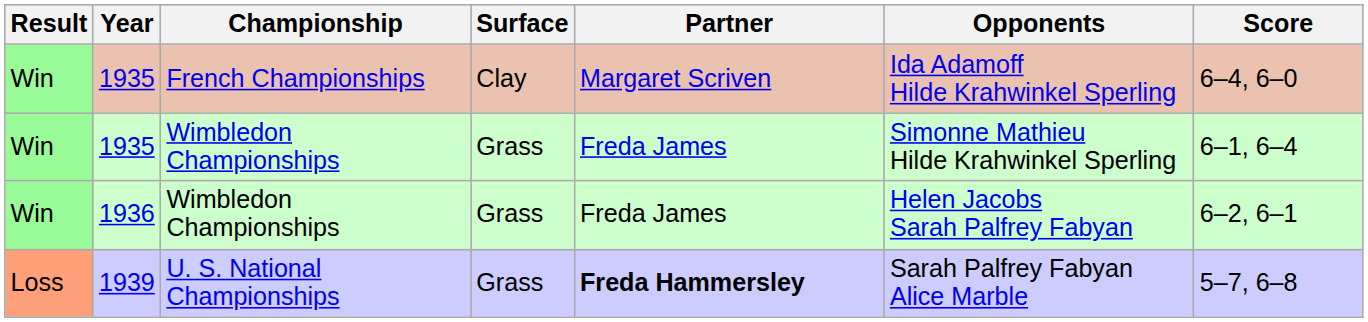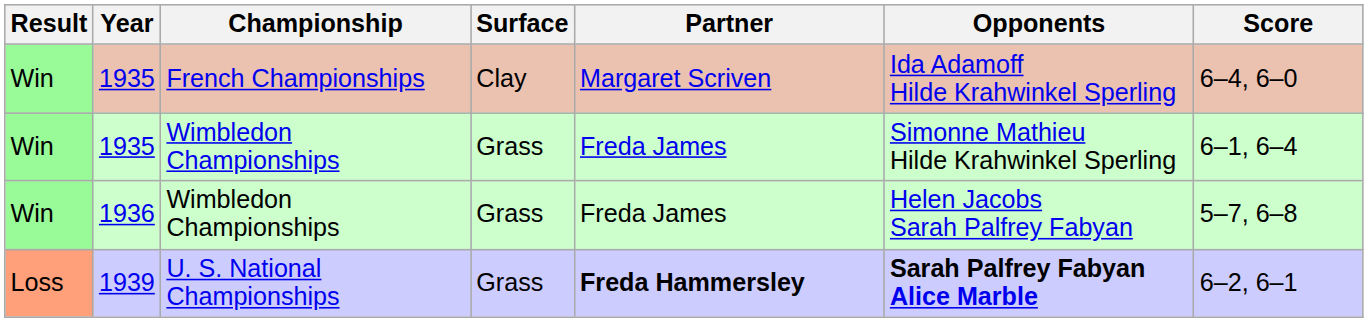1936 | Score: 6–2, 6–1 -> 5–7, 6–8
1939 | Opponents: normal -> bold
1939 | Score: 5–7, 6–8 -> 6–2, 6–1
